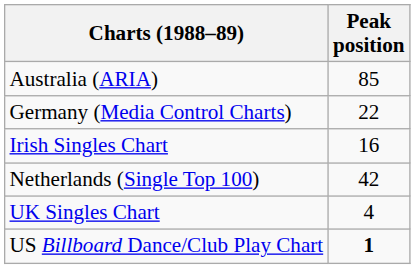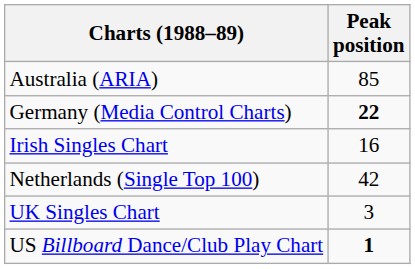Germany (Media Control Charts) | Peak position: normal -> bold
UK Singles Chart | Peak position: 4 -> 3
